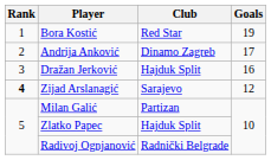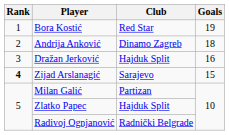Andrija Anković | Goals: 17 -> 18
Zijad Arslanagić | Goals: 12 -> 15
